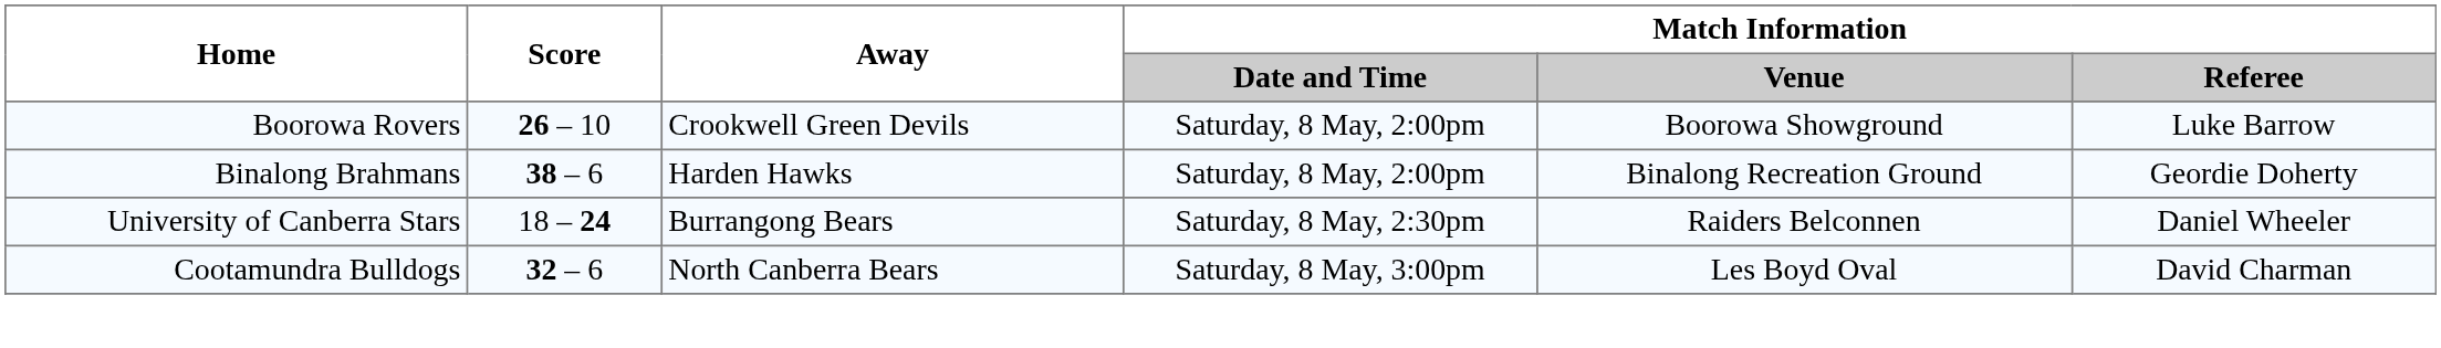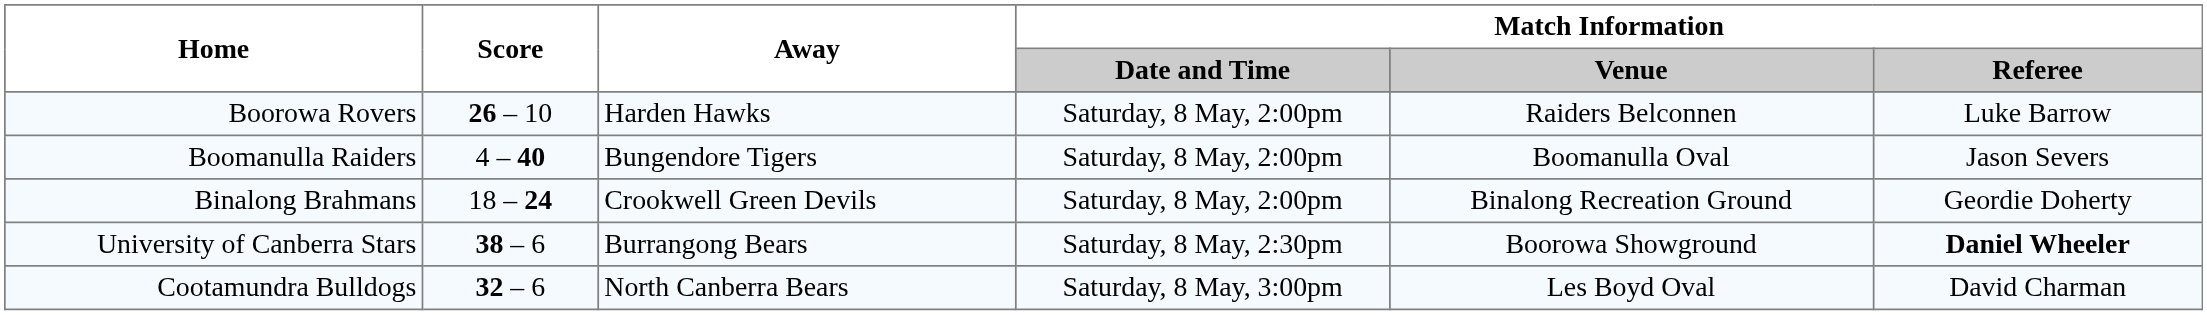Boorowa Rovers | Away: Crookwell Green Devils -> Harden Hawks
Boorowa Rovers | Match Information / Venue: Boorowa Showground -> Raiders Belconnen
+ row: Boomanulla Raiders | 4 – 40 | Bungendore Tigers | Saturday, 8 May, 2:00pm | Boomanulla Oval | Jason Severs
Binalong Brahmans | Score: 38 – 6 -> 18 – 24
Binalong Brahmans | Away: Harden Hawks -> Crookwell Green Devils
University of Canberra Stars | Score: 18 – 24 -> 38 – 6
University of Canberra Stars | Match Information / Venue: Raiders Belconnen -> Boorowa Showground
University of Canberra Stars | Match Information / Referee: normal -> bold
